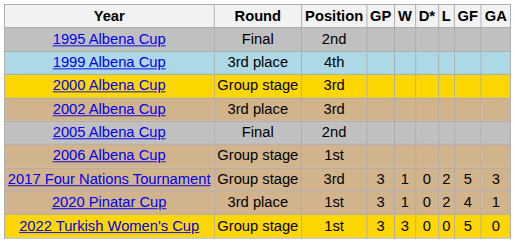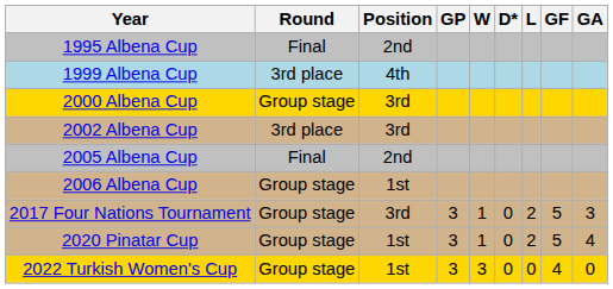2020 Pinatar Cup | Round: 3rd place -> Group stage
2020 Pinatar Cup | GF: 4 -> 5
2020 Pinatar Cup | GA: 1 -> 4
2022 Turkish Women's Cup | GF: 5 -> 4
